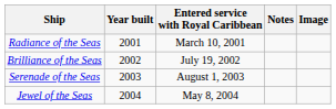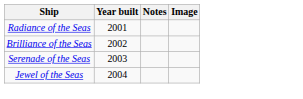- column: Entered service with Royal Caribbean | March 10, 2001 | July 19, 2002 | August 1, 2003 | May 8, 2004
